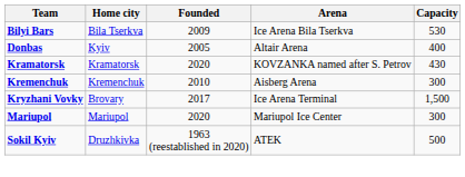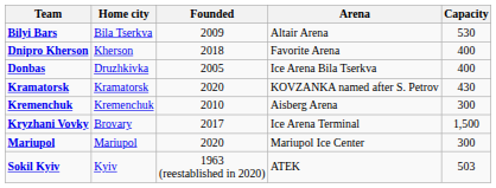Bilyi Bars | Arena: Ice Arena Bila Tserkva -> Altair Arena
+ row: Dnipro Kherson | Kherson | 2018 | Favorite Arena | 400
Donbas | Home city: Kyiv -> Druzhkivka
Donbas | Arena: Altair Arena -> Ice Arena Bila Tserkva
Sokil Kyiv | Home city: Druzhkivka -> Kyiv
Sokil Kyiv | Capacity: 500 -> 503
